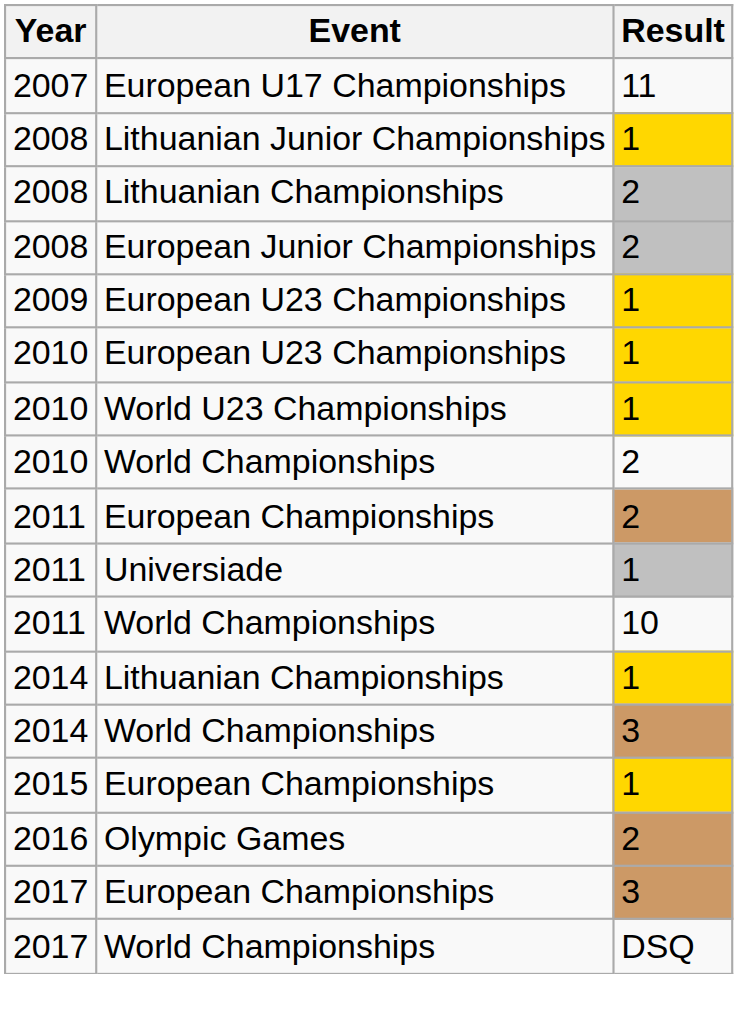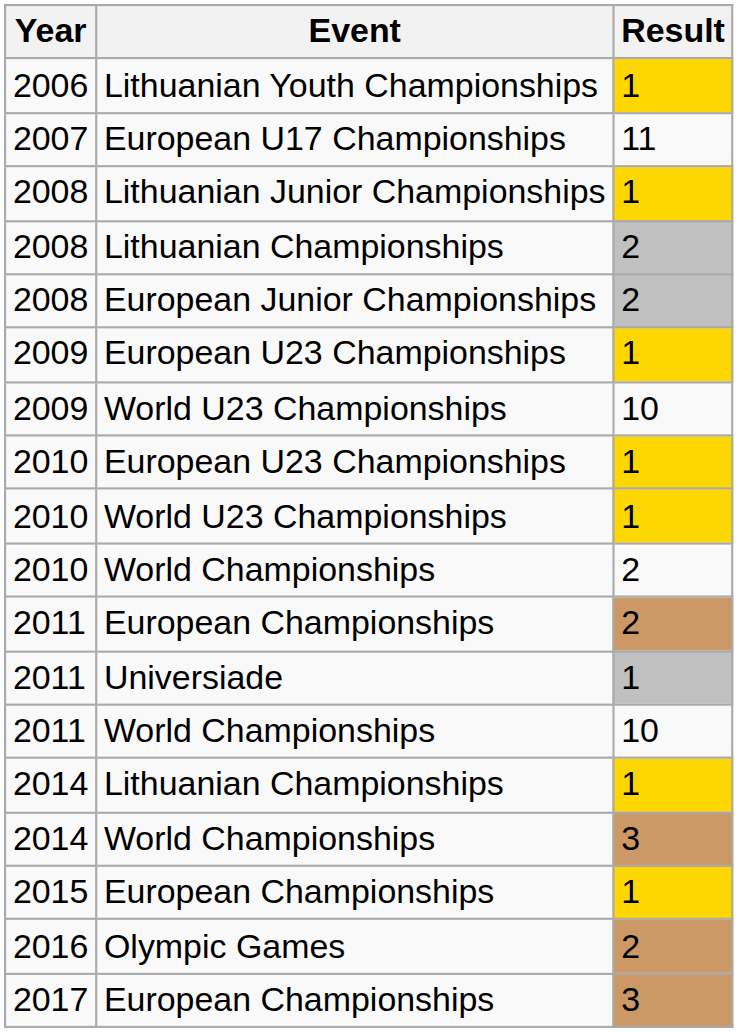+ row: 2006 | Lithuanian Youth Championships | 1
+ row: 2009 | World U23 Championships | 10
- row: 2017 | World Championships | DSQ
